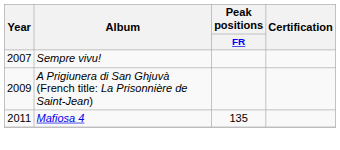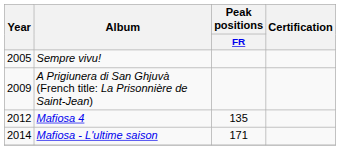Sempre vivu! | Year: 2007 -> 2005
Mafiosa 4 | Year: 2011 -> 2012
+ row: 2014 | Mafiosa - L'ultime saison | 171
